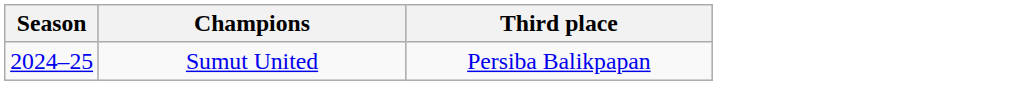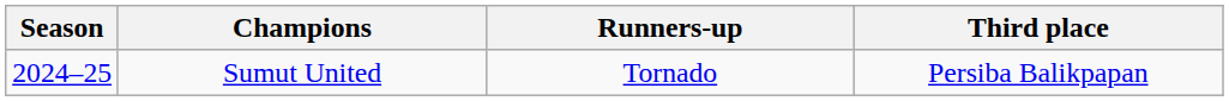+ column: Runners-up | Tornado
